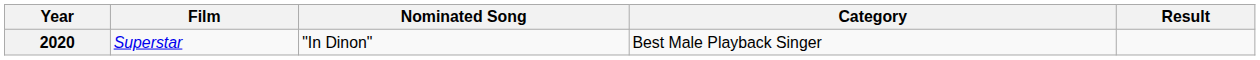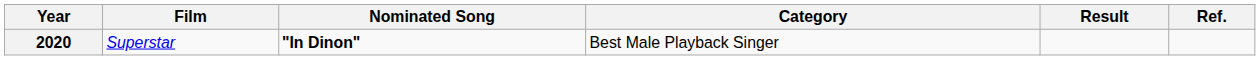+ column: Ref.
2020 | Nominated Song: normal -> bold
